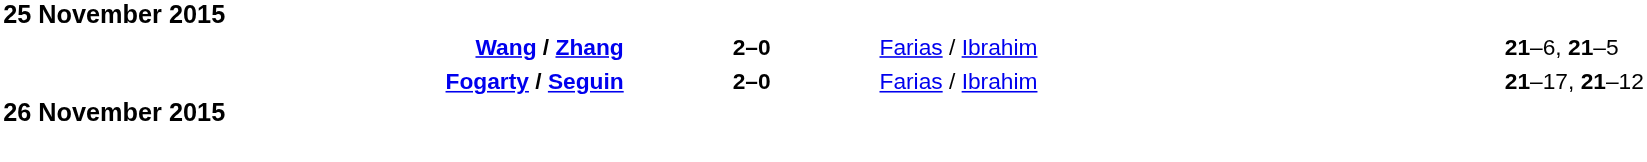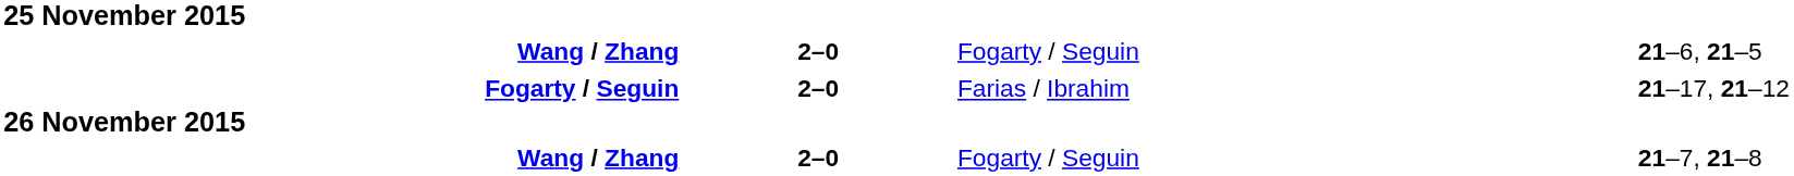Wang / Zhang / 21–6, 21–5 | column 3: Farias / Ibrahim -> Fogarty / Seguin
+ row: Wang / Zhang | 2–0 | Fogarty / Seguin | 21–7, 21–8
